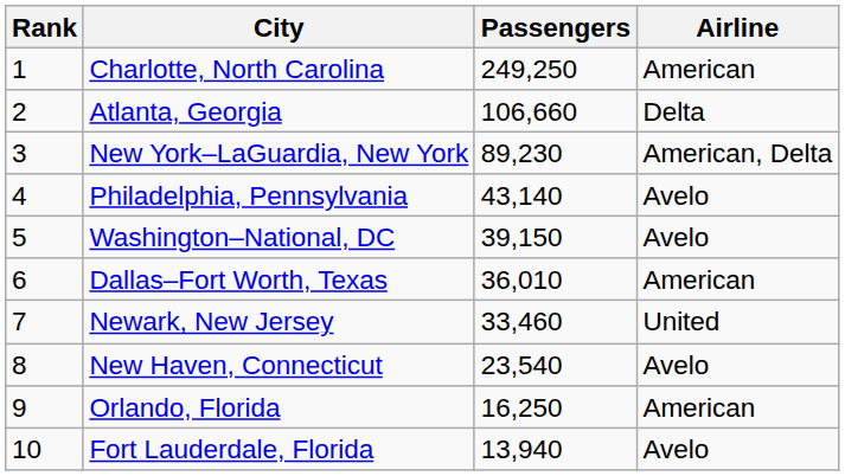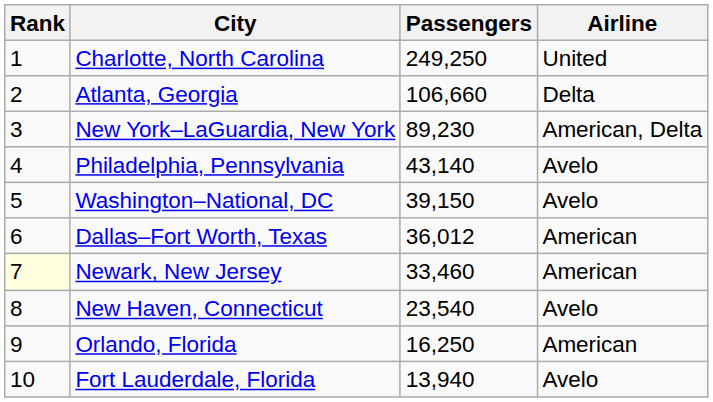Charlotte, North Carolina | Airline: American -> United
Dallas–Fort Worth, Texas | Passengers: 36,010 -> 36,012
Newark, New Jersey | Rank: no background -> lightyellow background
Newark, New Jersey | Airline: United -> American
